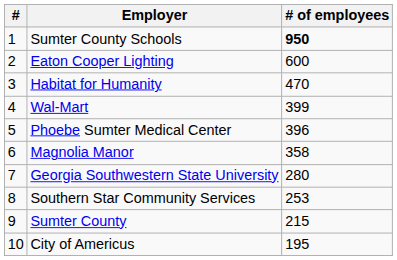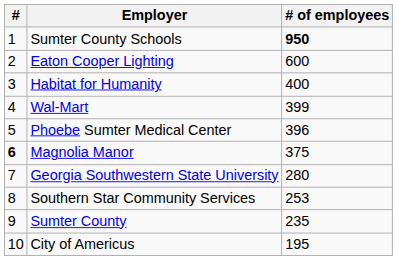Habitat for Humanity | # of employees: 470 -> 400
Magnolia Manor | #: normal -> bold
Magnolia Manor | # of employees: 358 -> 375
Sumter County | # of employees: 215 -> 235
